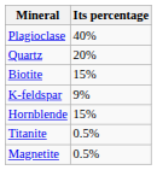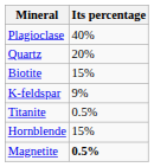rows swapped: Hornblende <-> Titanite
Magnetite | Its percentage: normal -> bold
